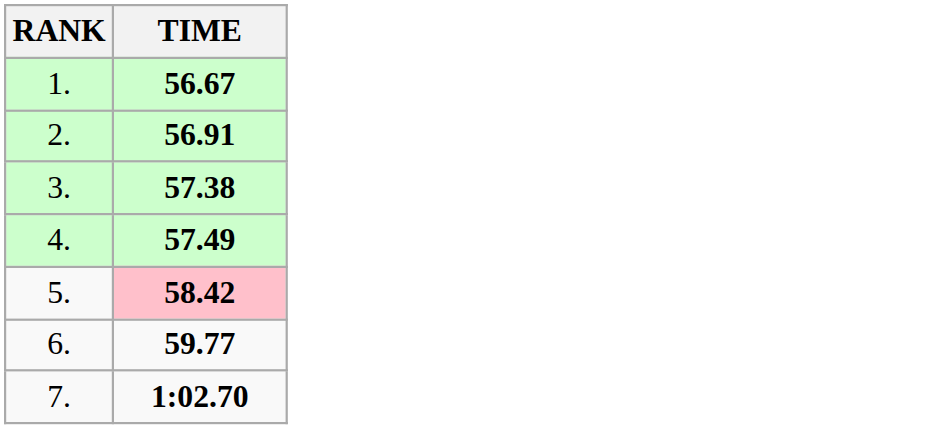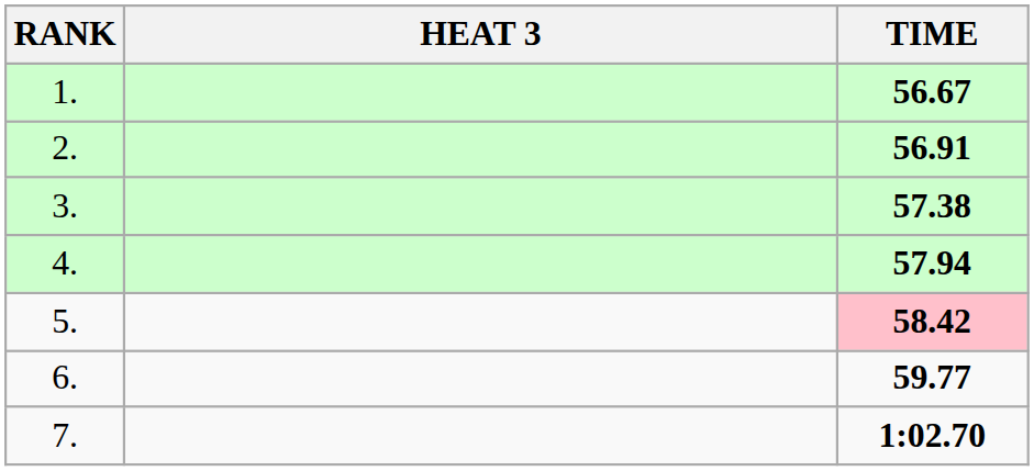+ column: HEAT 3
4. | TIME: 57.49 -> 57.94
